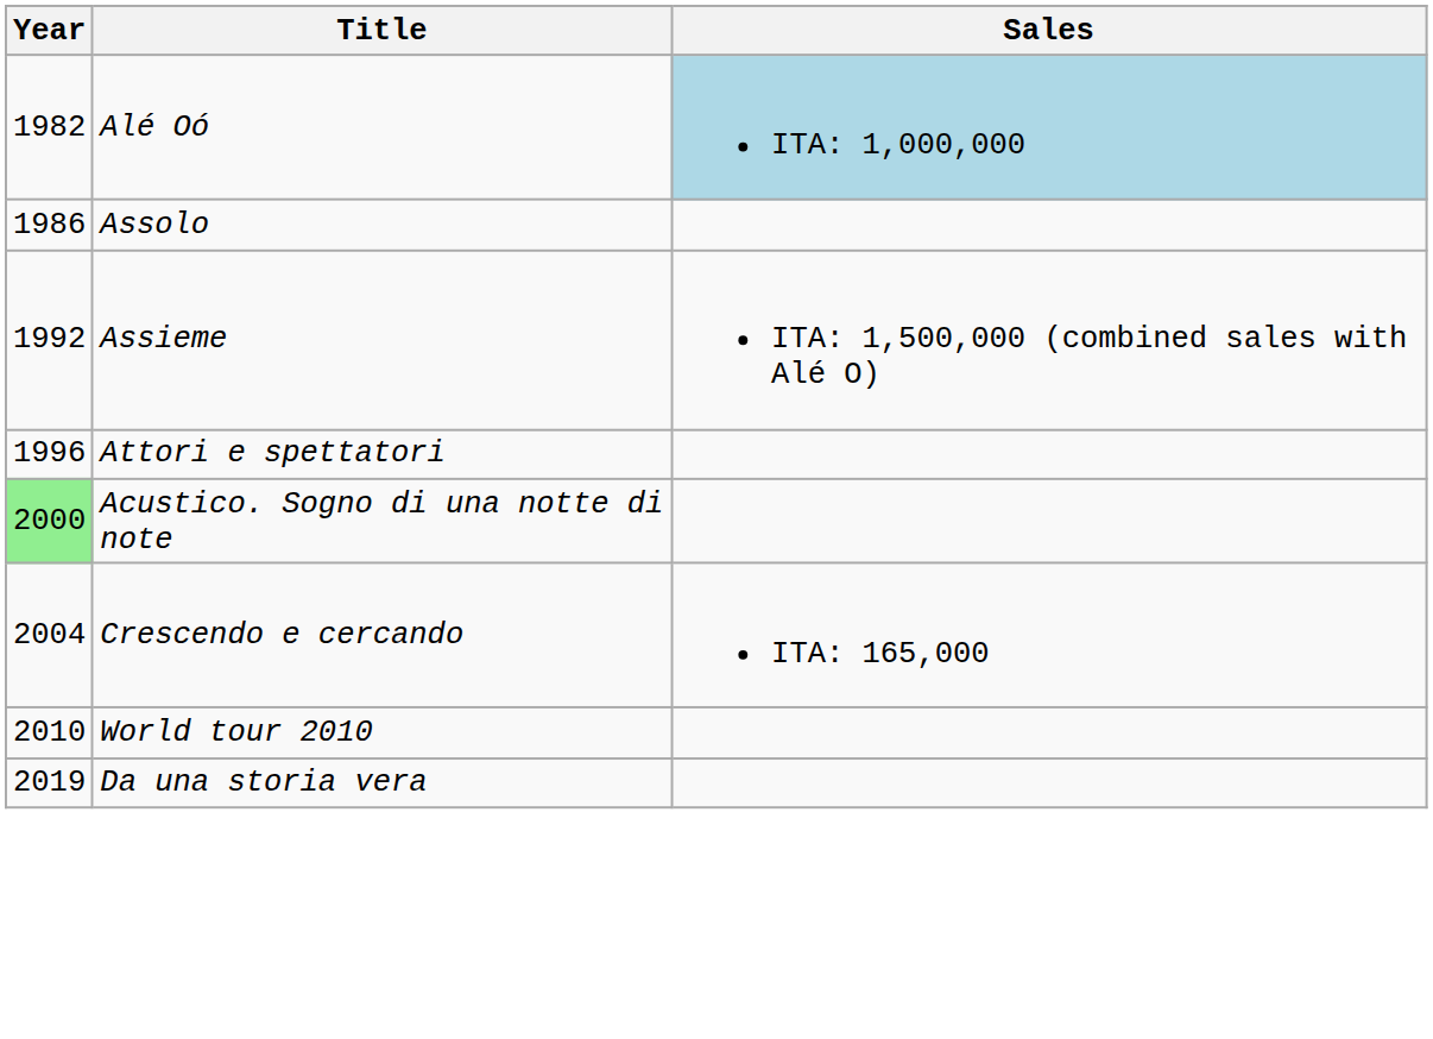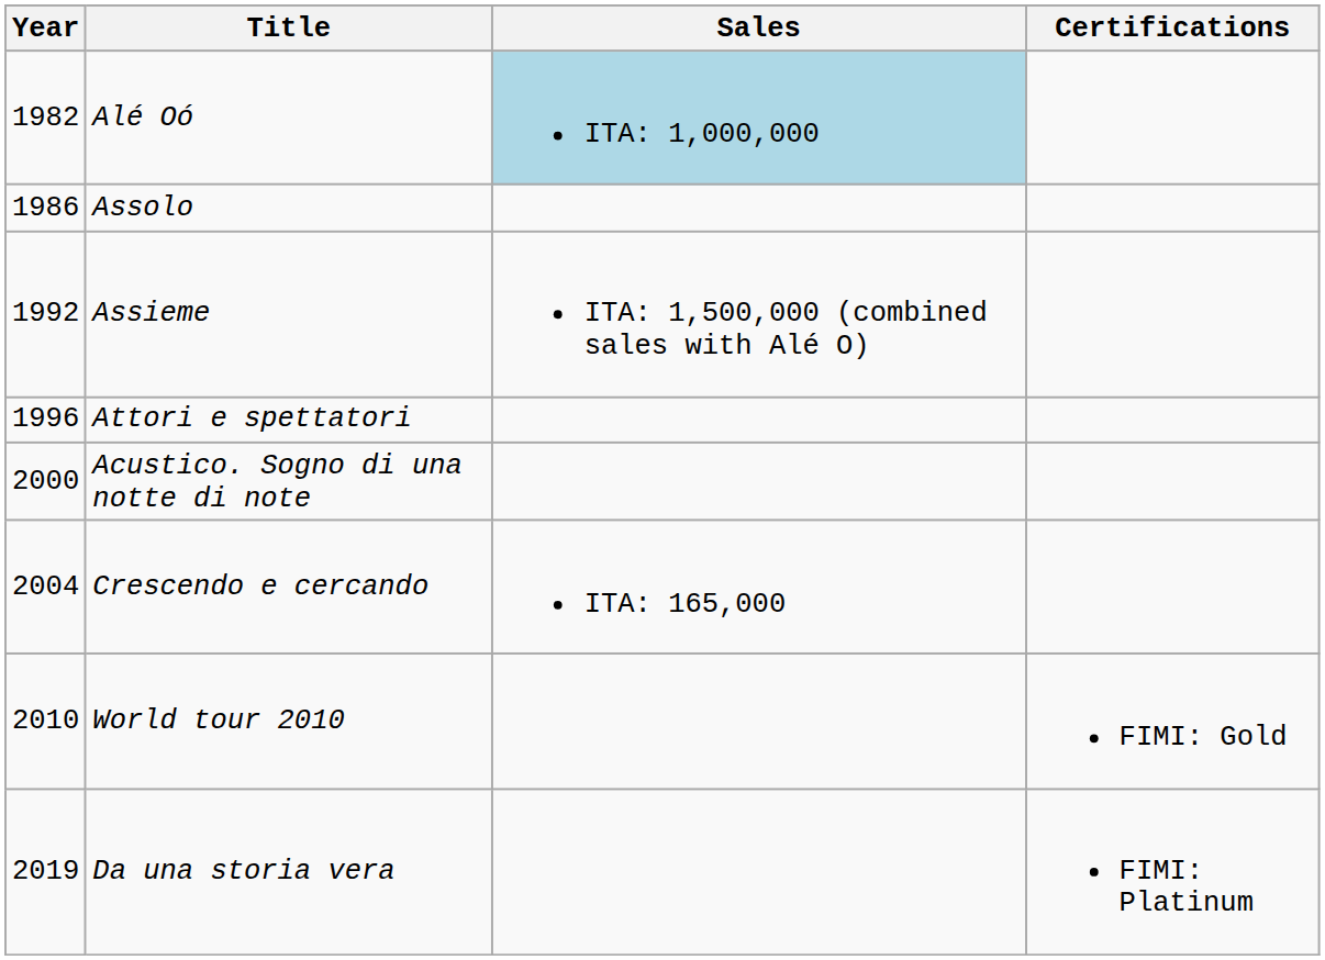+ column: Certifications | FIMI: Gold | FIMI: Platinum
Acustico. Sogno di una notte di note | Year: lightgreen background -> no background
